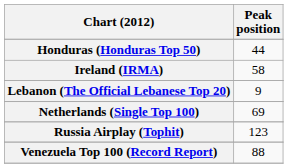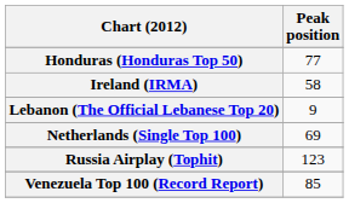Honduras (Honduras Top 50) | Peak position: 44 -> 77
Venezuela Top 100 (Record Report) | Peak position: 88 -> 85
